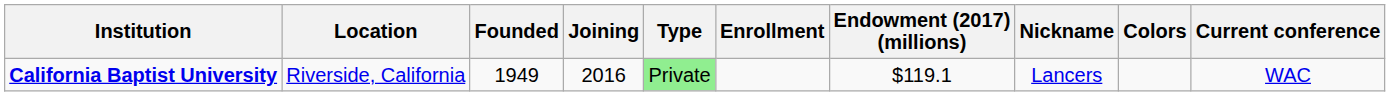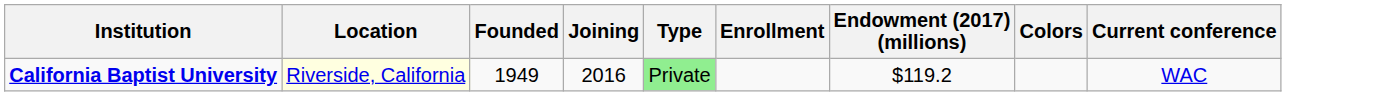- column: Nickname | Lancers
California Baptist University | Location: no background -> lightyellow background
California Baptist University | Endowment (2017) (millions): $119.1 -> $119.2
